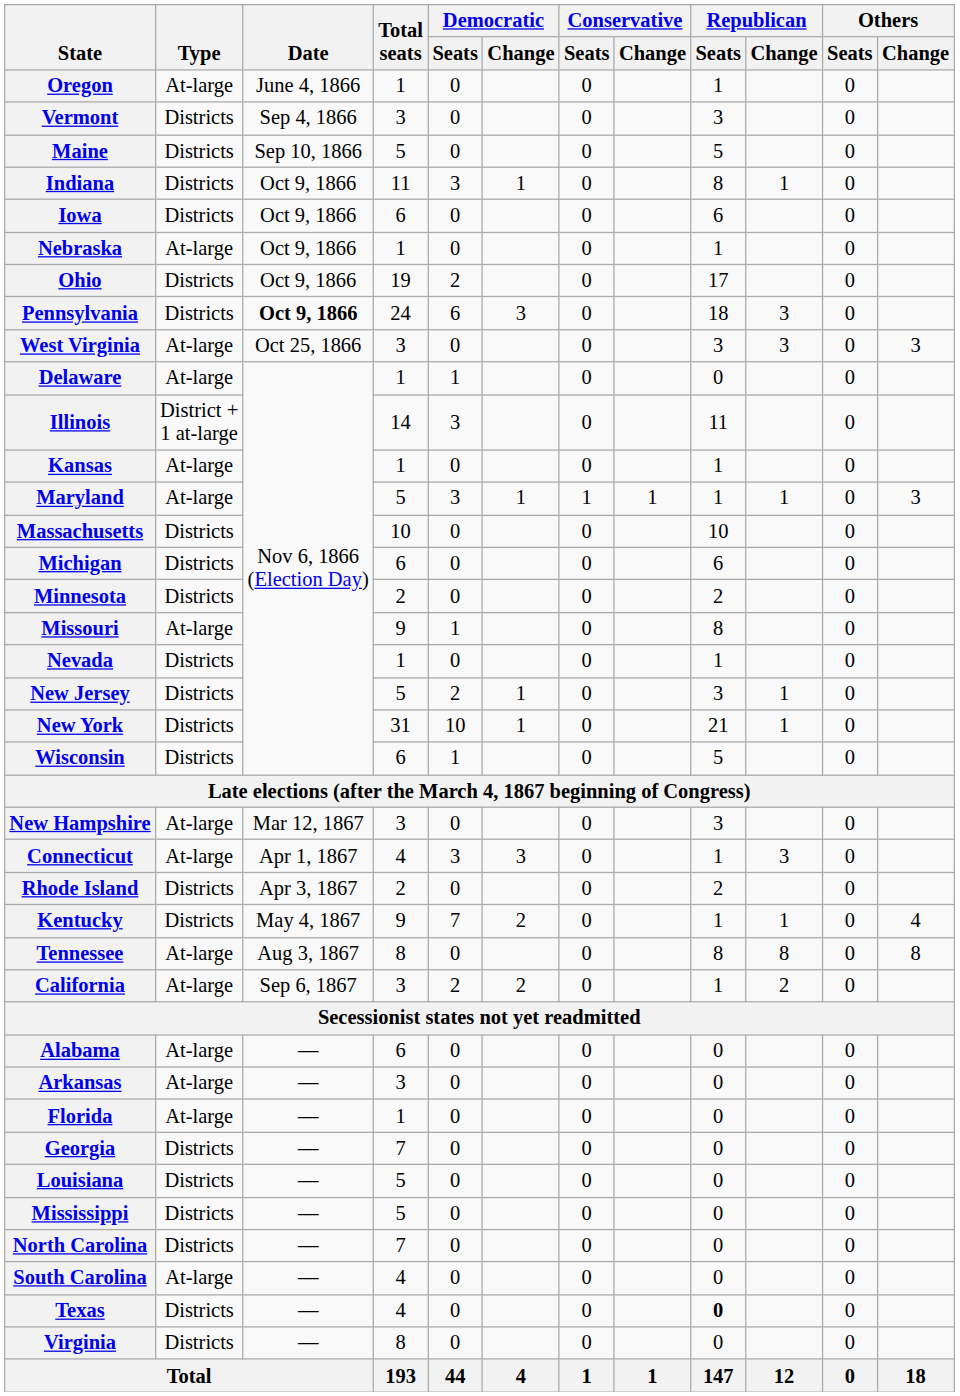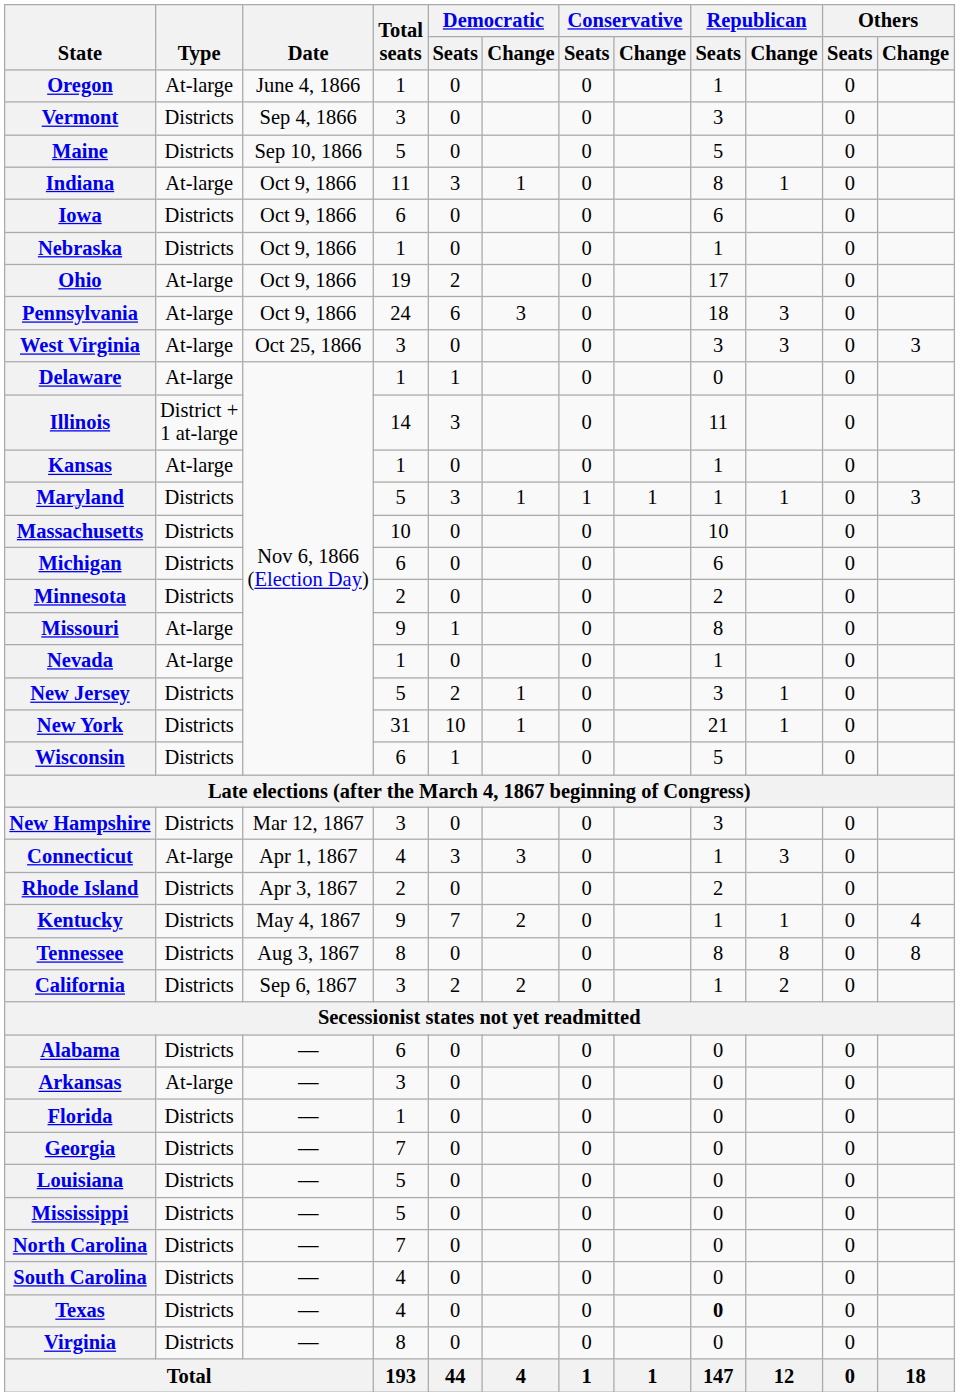Indiana | Type: Districts -> At-large
Nebraska | Type: At-large -> Districts
Ohio | Type: Districts -> At-large
Pennsylvania | Type: Districts -> At-large
Pennsylvania | Date: bold -> normal
Maryland | Type: At-large -> Districts
Nevada | Type: Districts -> At-large
New Hampshire | Type: At-large -> Districts
Tennessee | Type: At-large -> Districts
California | Type: At-large -> Districts
Alabama | Type: At-large -> Districts
Florida | Type: At-large -> Districts
South Carolina | Type: At-large -> Districts
